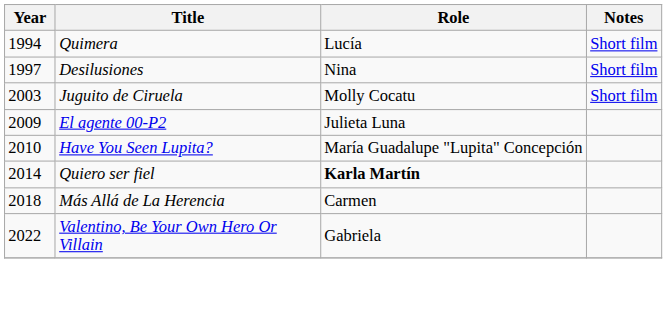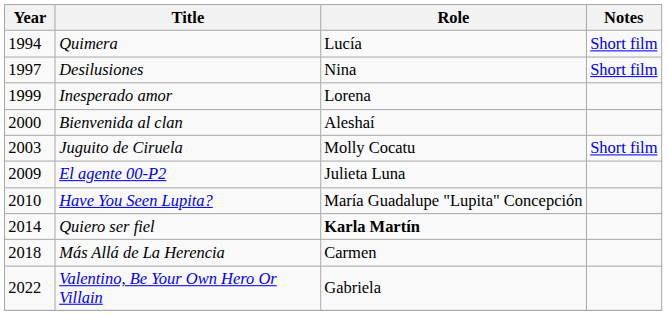+ row: 1999 | Inesperado amor | Lorena
+ row: 2000 | Bienvenida al clan | Aleshaí
